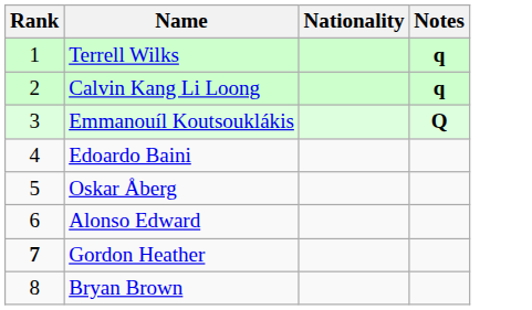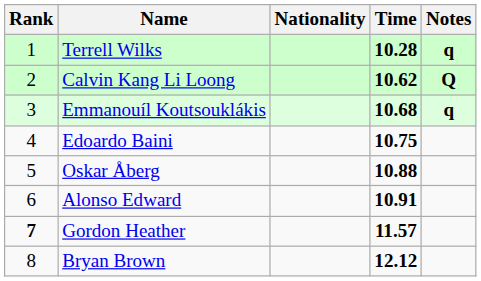+ column: Time | 10.28 | 10.62 | 10.68 | 10.75 | 10.88 | 10.91 | 11.57 | 12.12
Calvin Kang Li Loong | Notes: q -> Q
Emmanouíl Koutsouklákis | Notes: Q -> q
